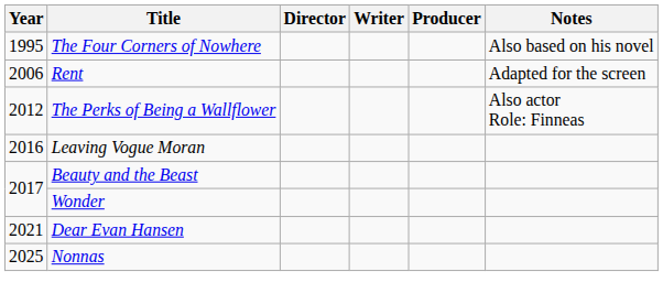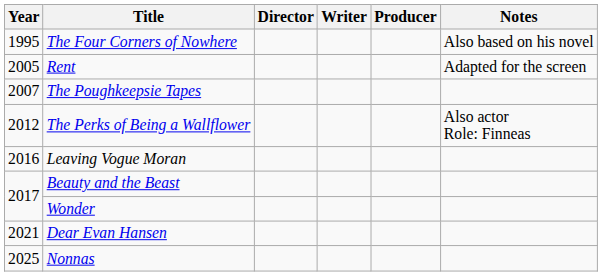Rent | Year: 2006 -> 2005
+ row: 2007 | The Poughkeepsie Tapes
